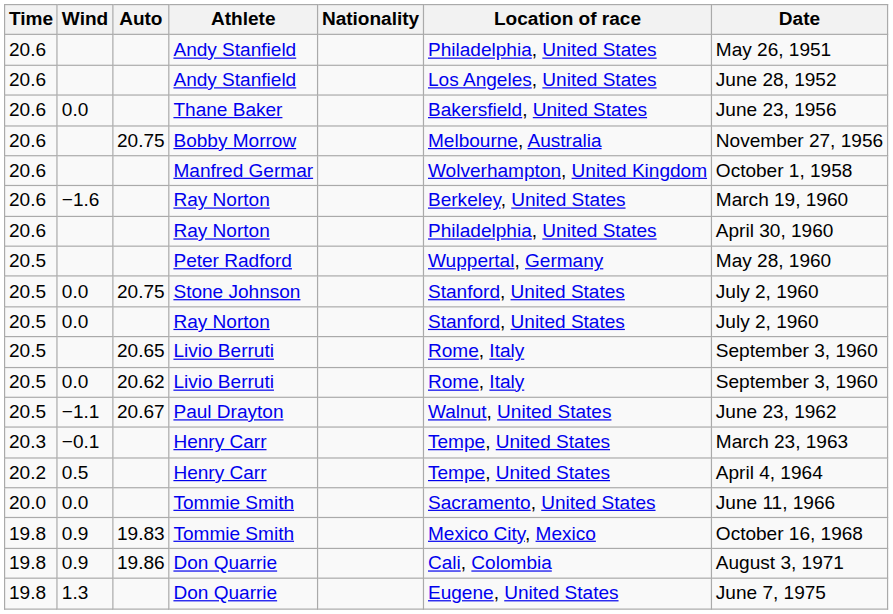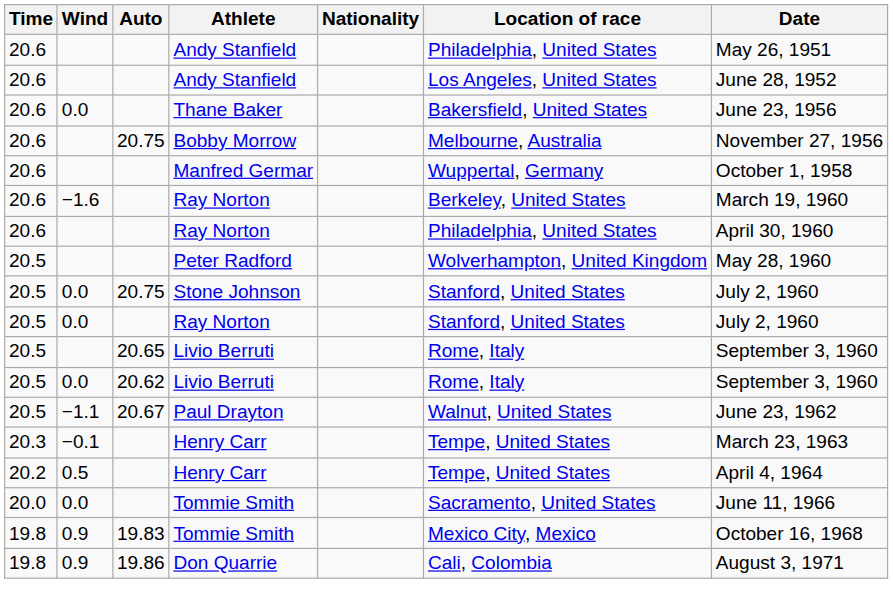Manfred Germar | Location of race: Wolverhampton, United Kingdom -> Wuppertal, Germany
Peter Radford | Location of race: Wuppertal, Germany -> Wolverhampton, United Kingdom
- row: 19.8 | 1.3 | Don Quarrie | Eugene, United States | June 7, 1975
